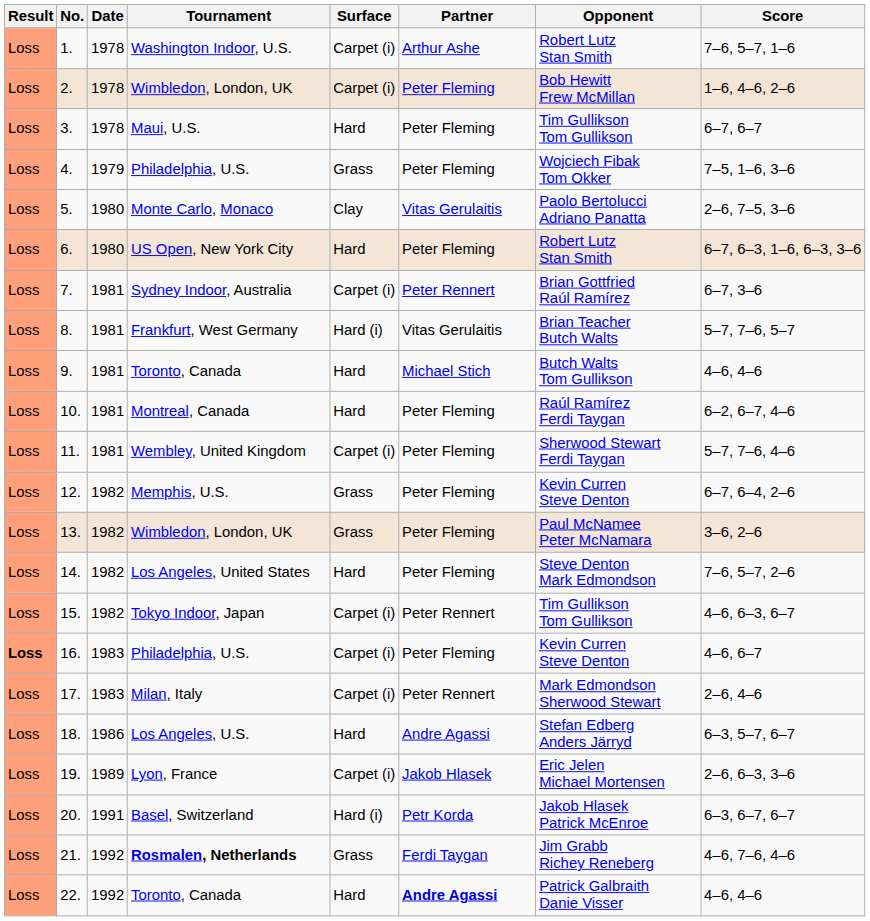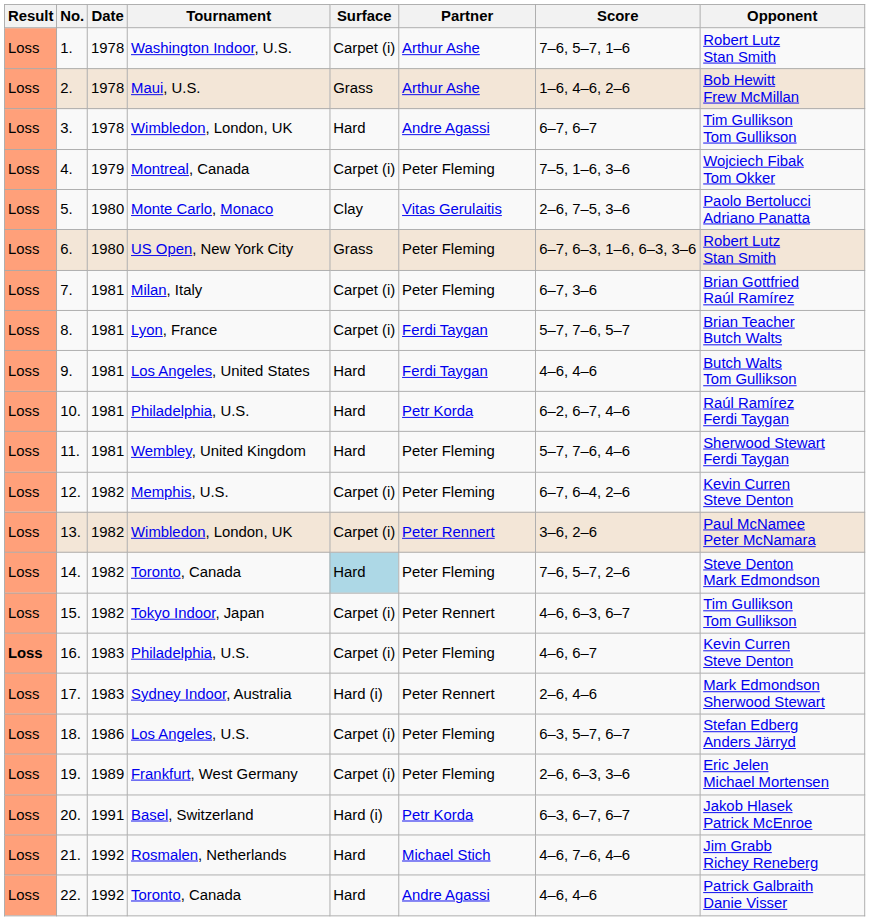columns swapped: Opponent <-> Score
2. | Tournament: Wimbledon, London, UK -> Maui, U.S.
2. | Surface: Carpet (i) -> Grass
2. | Partner: Peter Fleming -> Arthur Ashe
3. | Tournament: Maui, U.S. -> Wimbledon, London, UK
3. | Partner: Peter Fleming -> Andre Agassi
4. | Tournament: Philadelphia, U.S. -> Montreal, Canada
4. | Surface: Grass -> Carpet (i)
6. | Surface: Hard -> Grass
7. | Tournament: Sydney Indoor, Australia -> Milan, Italy
7. | Partner: Peter Rennert -> Peter Fleming
8. | Tournament: Frankfurt, West Germany -> Lyon, France
8. | Surface: Hard (i) -> Carpet (i)
8. | Partner: Vitas Gerulaitis -> Ferdi Taygan
9. | Tournament: Toronto, Canada -> Los Angeles, United States
9. | Partner: Michael Stich -> Ferdi Taygan
10. | Tournament: Montreal, Canada -> Philadelphia, U.S.
10. | Partner: Peter Fleming -> Petr Korda
11. | Surface: Carpet (i) -> Hard
12. | Surface: Grass -> Carpet (i)
13. | Surface: Grass -> Carpet (i)
13. | Partner: Peter Fleming -> Peter Rennert
14. | Tournament: Los Angeles, United States -> Toronto, Canada
14. | Surface: no background -> lightblue background
17. | Tournament: Milan, Italy -> Sydney Indoor, Australia
17. | Surface: Carpet (i) -> Hard (i)
18. | Surface: Hard -> Carpet (i)
18. | Partner: Andre Agassi -> Peter Fleming
19. | Tournament: Lyon, France -> Frankfurt, West Germany
19. | Partner: Jakob Hlasek -> Peter Fleming
21. | Tournament: bold -> normal
21. | Surface: Grass -> Hard
21. | Partner: Ferdi Taygan -> Michael Stich
22. | Partner: bold -> normal
